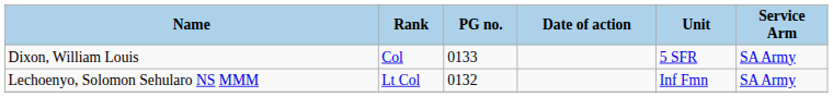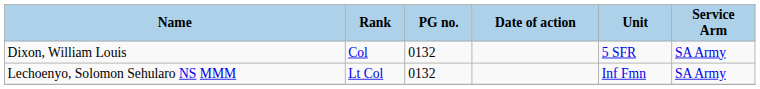Dixon, William Louis | PG no.: 0133 -> 0132
